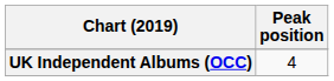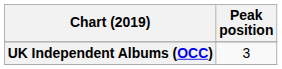UK Independent Albums (OCC) | Peak position: 4 -> 3
